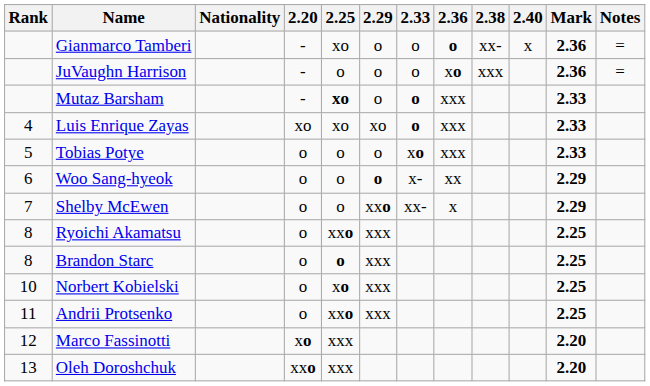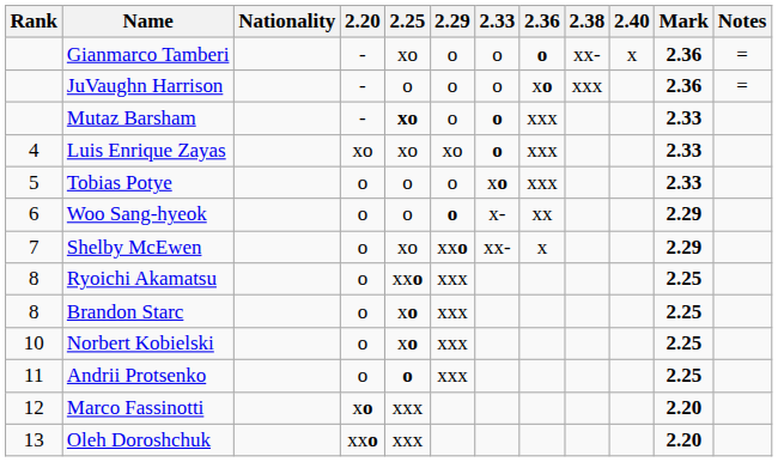Shelby McEwen | 2.25: o -> xo
Brandon Starc | 2.25: o -> xo
Andrii Protsenko | 2.25: xxo -> o
